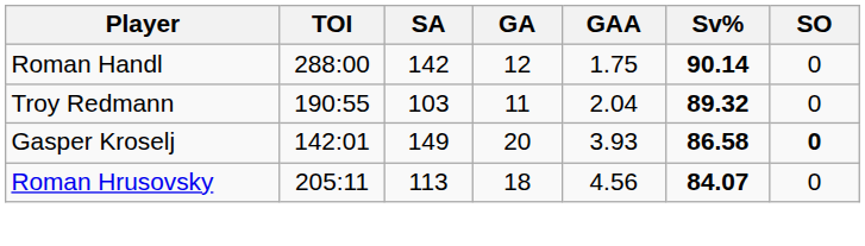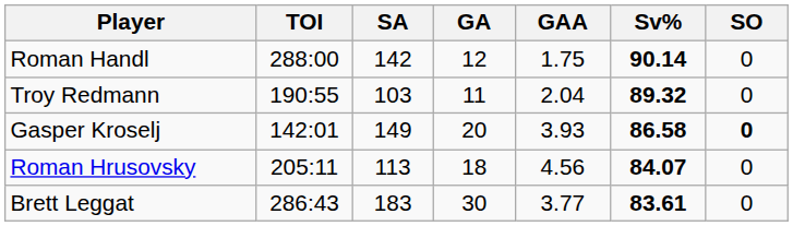+ row: Brett Leggat | 286:43 | 183 | 30 | 3.77 | 83.61 | 0
